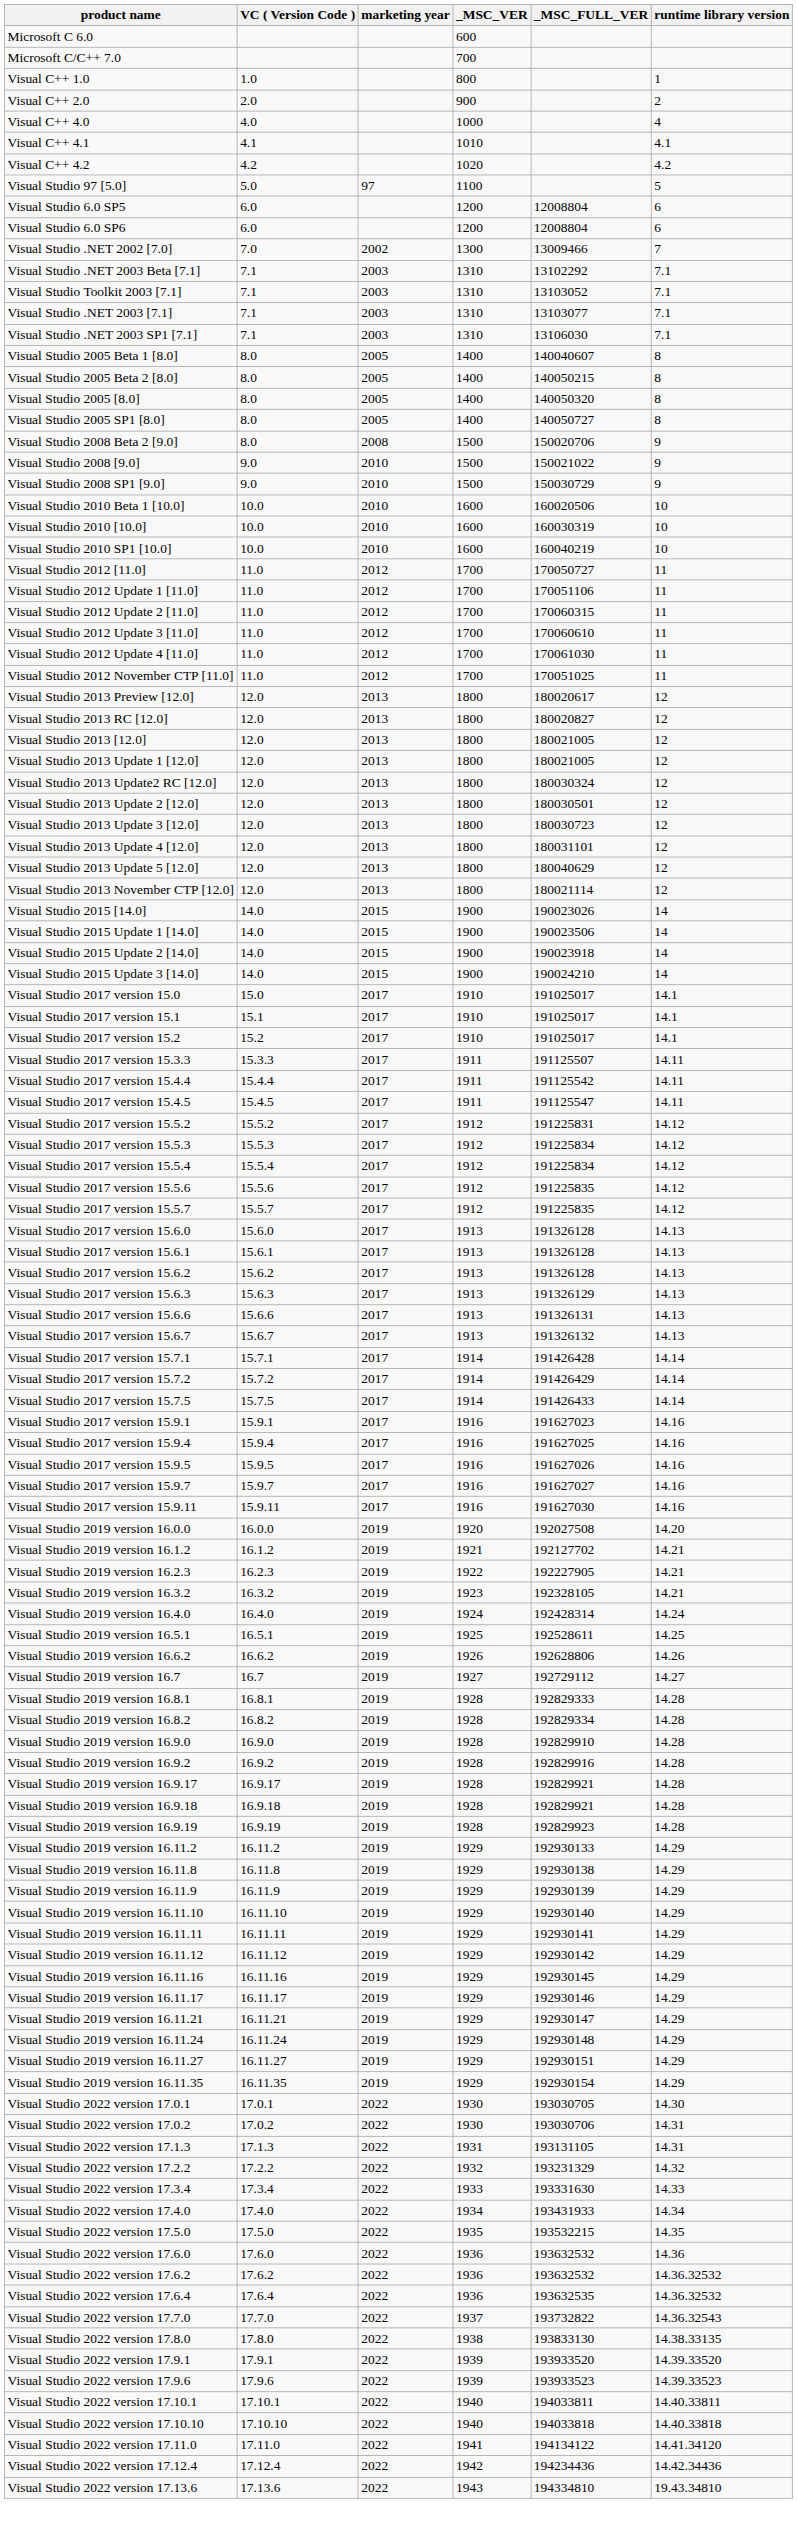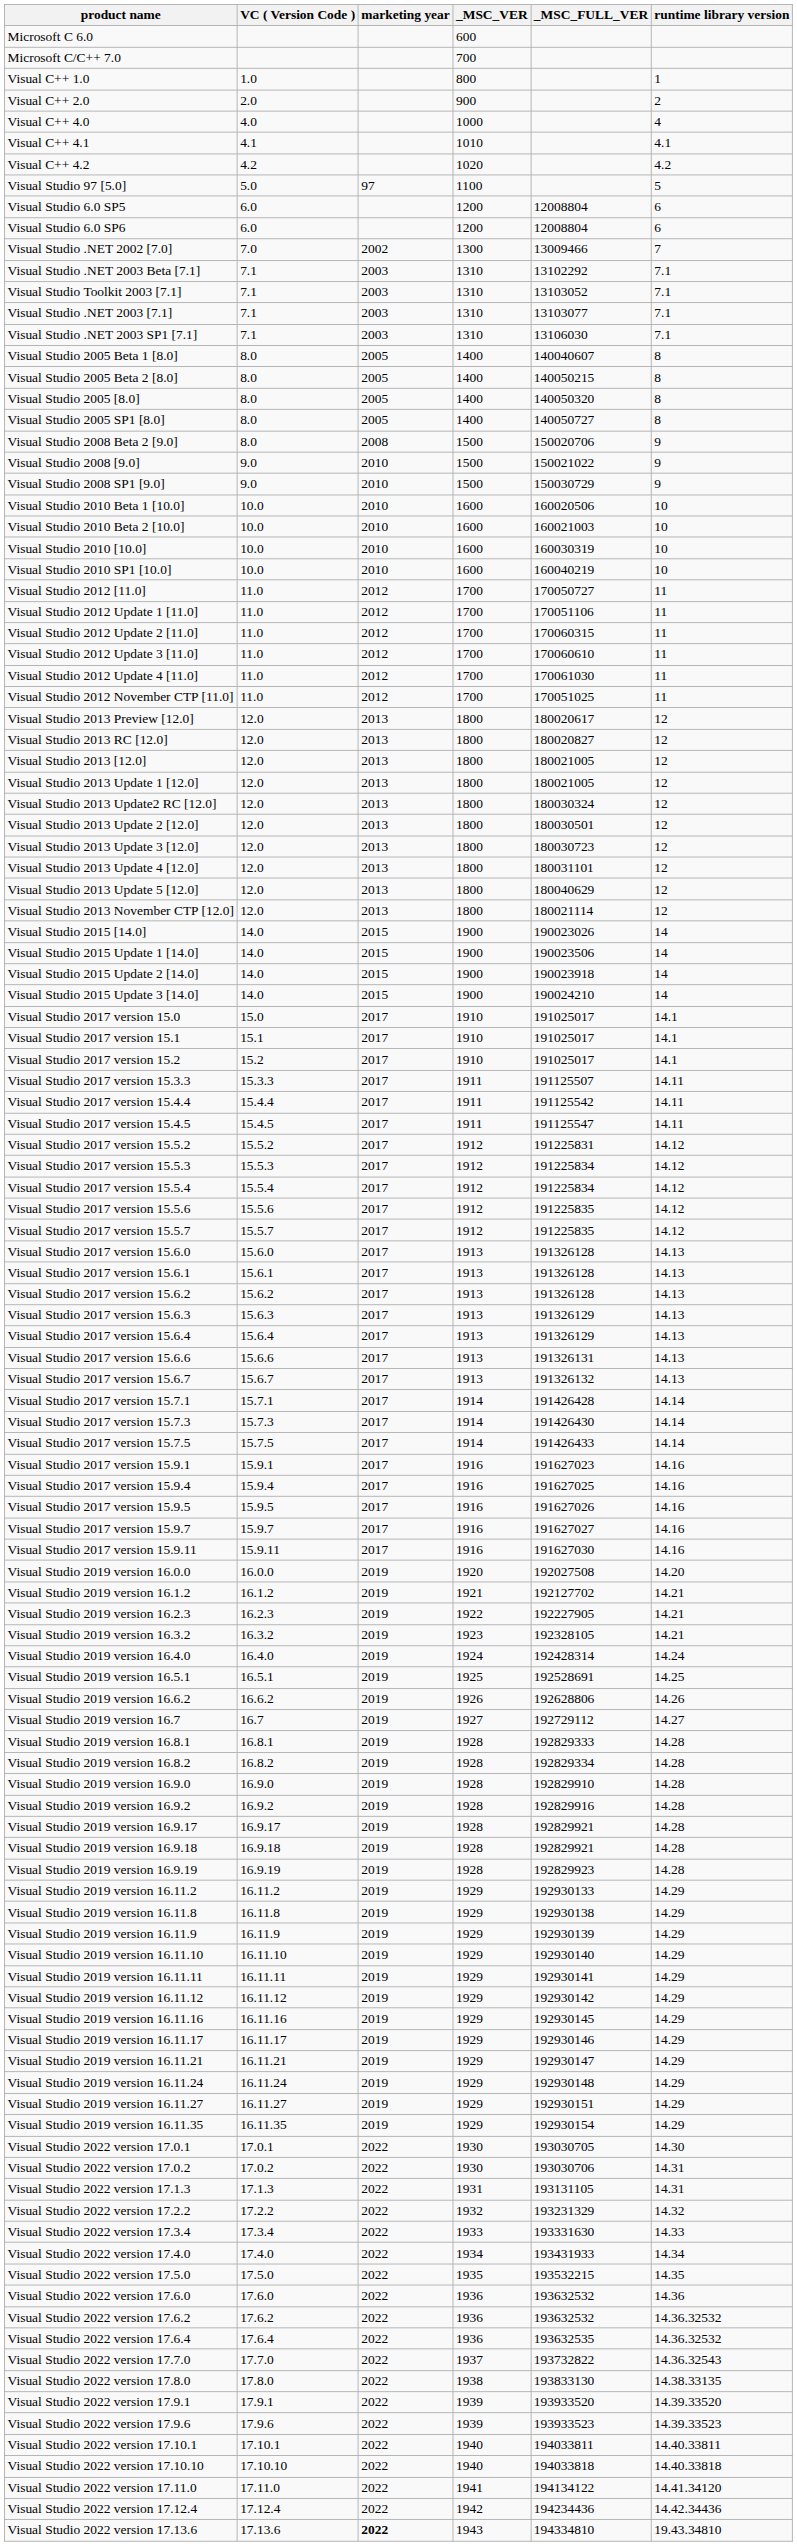+ row: Visual Studio 2010 Beta 2 [10.0] | 10.0 | 2010 | 1600 | 160021003 | 10
+ row: Visual Studio 2017 version 15.6.4 | 15.6.4 | 2017 | 1913 | 191326129 | 14.13
- row: Visual Studio 2017 version 15.7.2 | 15.7.2 | 2017 | 1914 | 191426429 | 14.14
+ row: Visual Studio 2017 version 15.7.3 | 15.7.3 | 2017 | 1914 | 191426430 | 14.14
Visual Studio 2019 version 16.5.1 | _MSC_FULL_VER: 192528611 -> 192528691
Visual Studio 2022 version 17.13.6 | marketing year: normal -> bold
